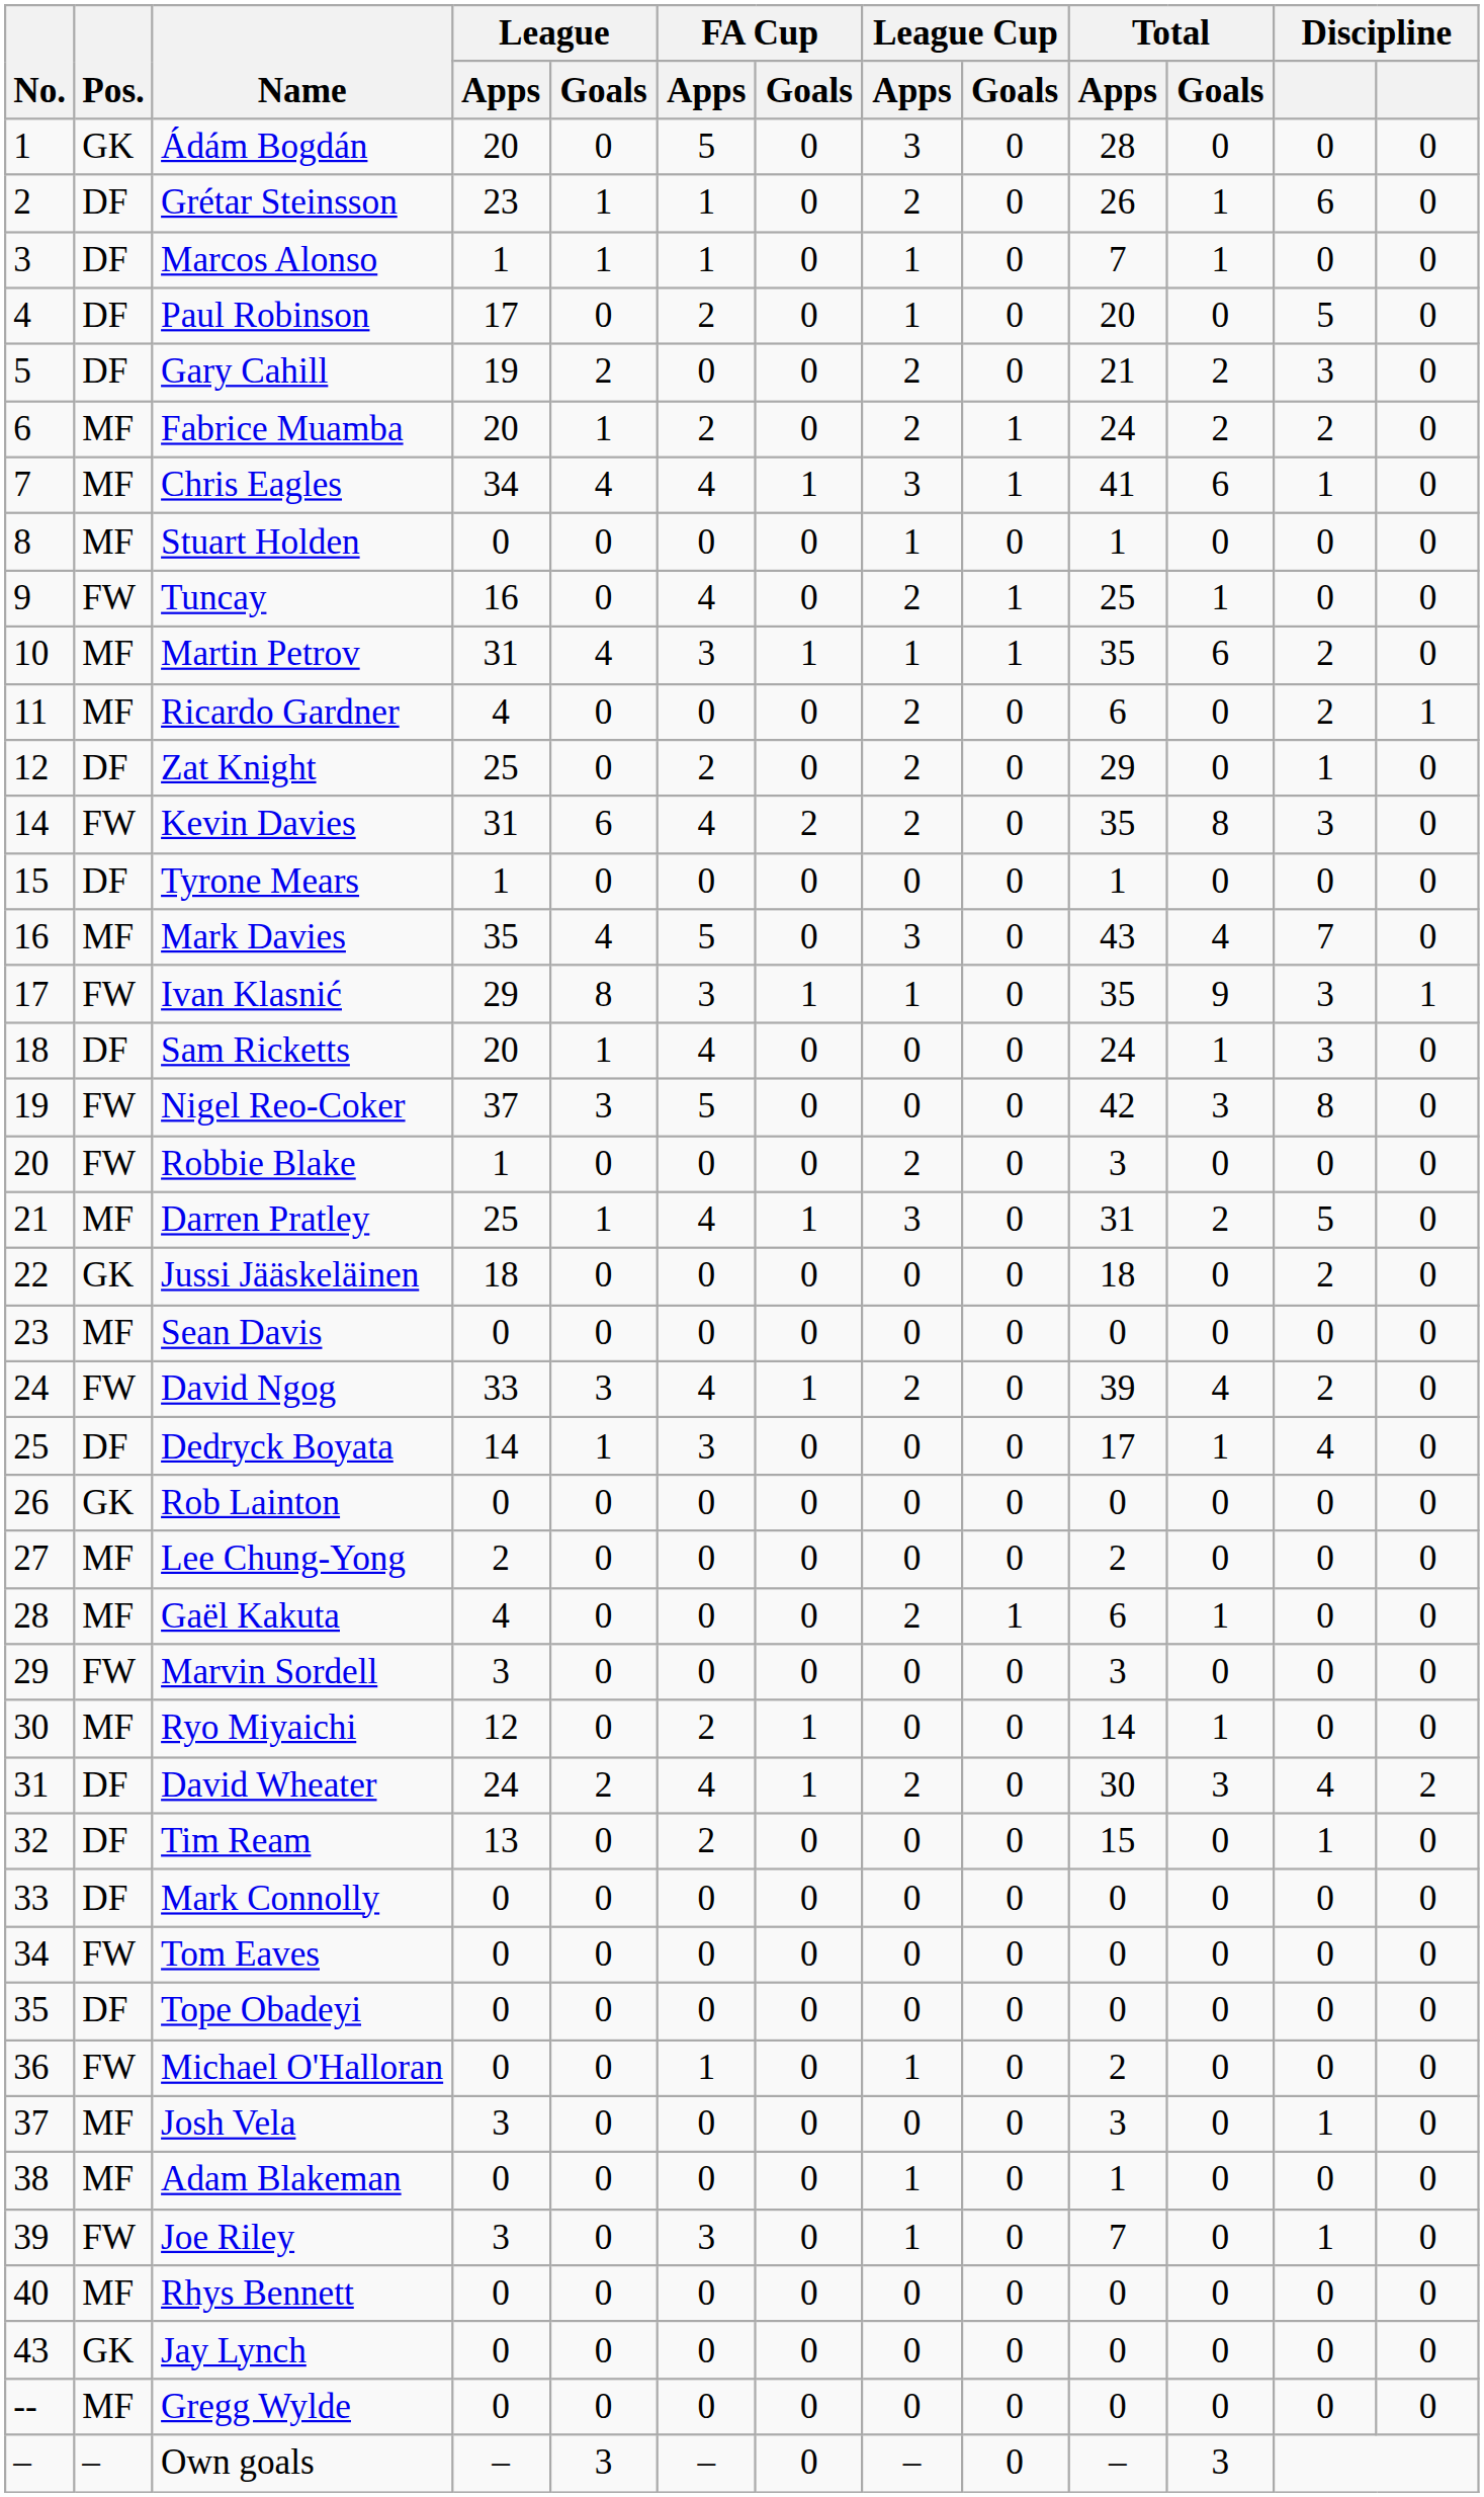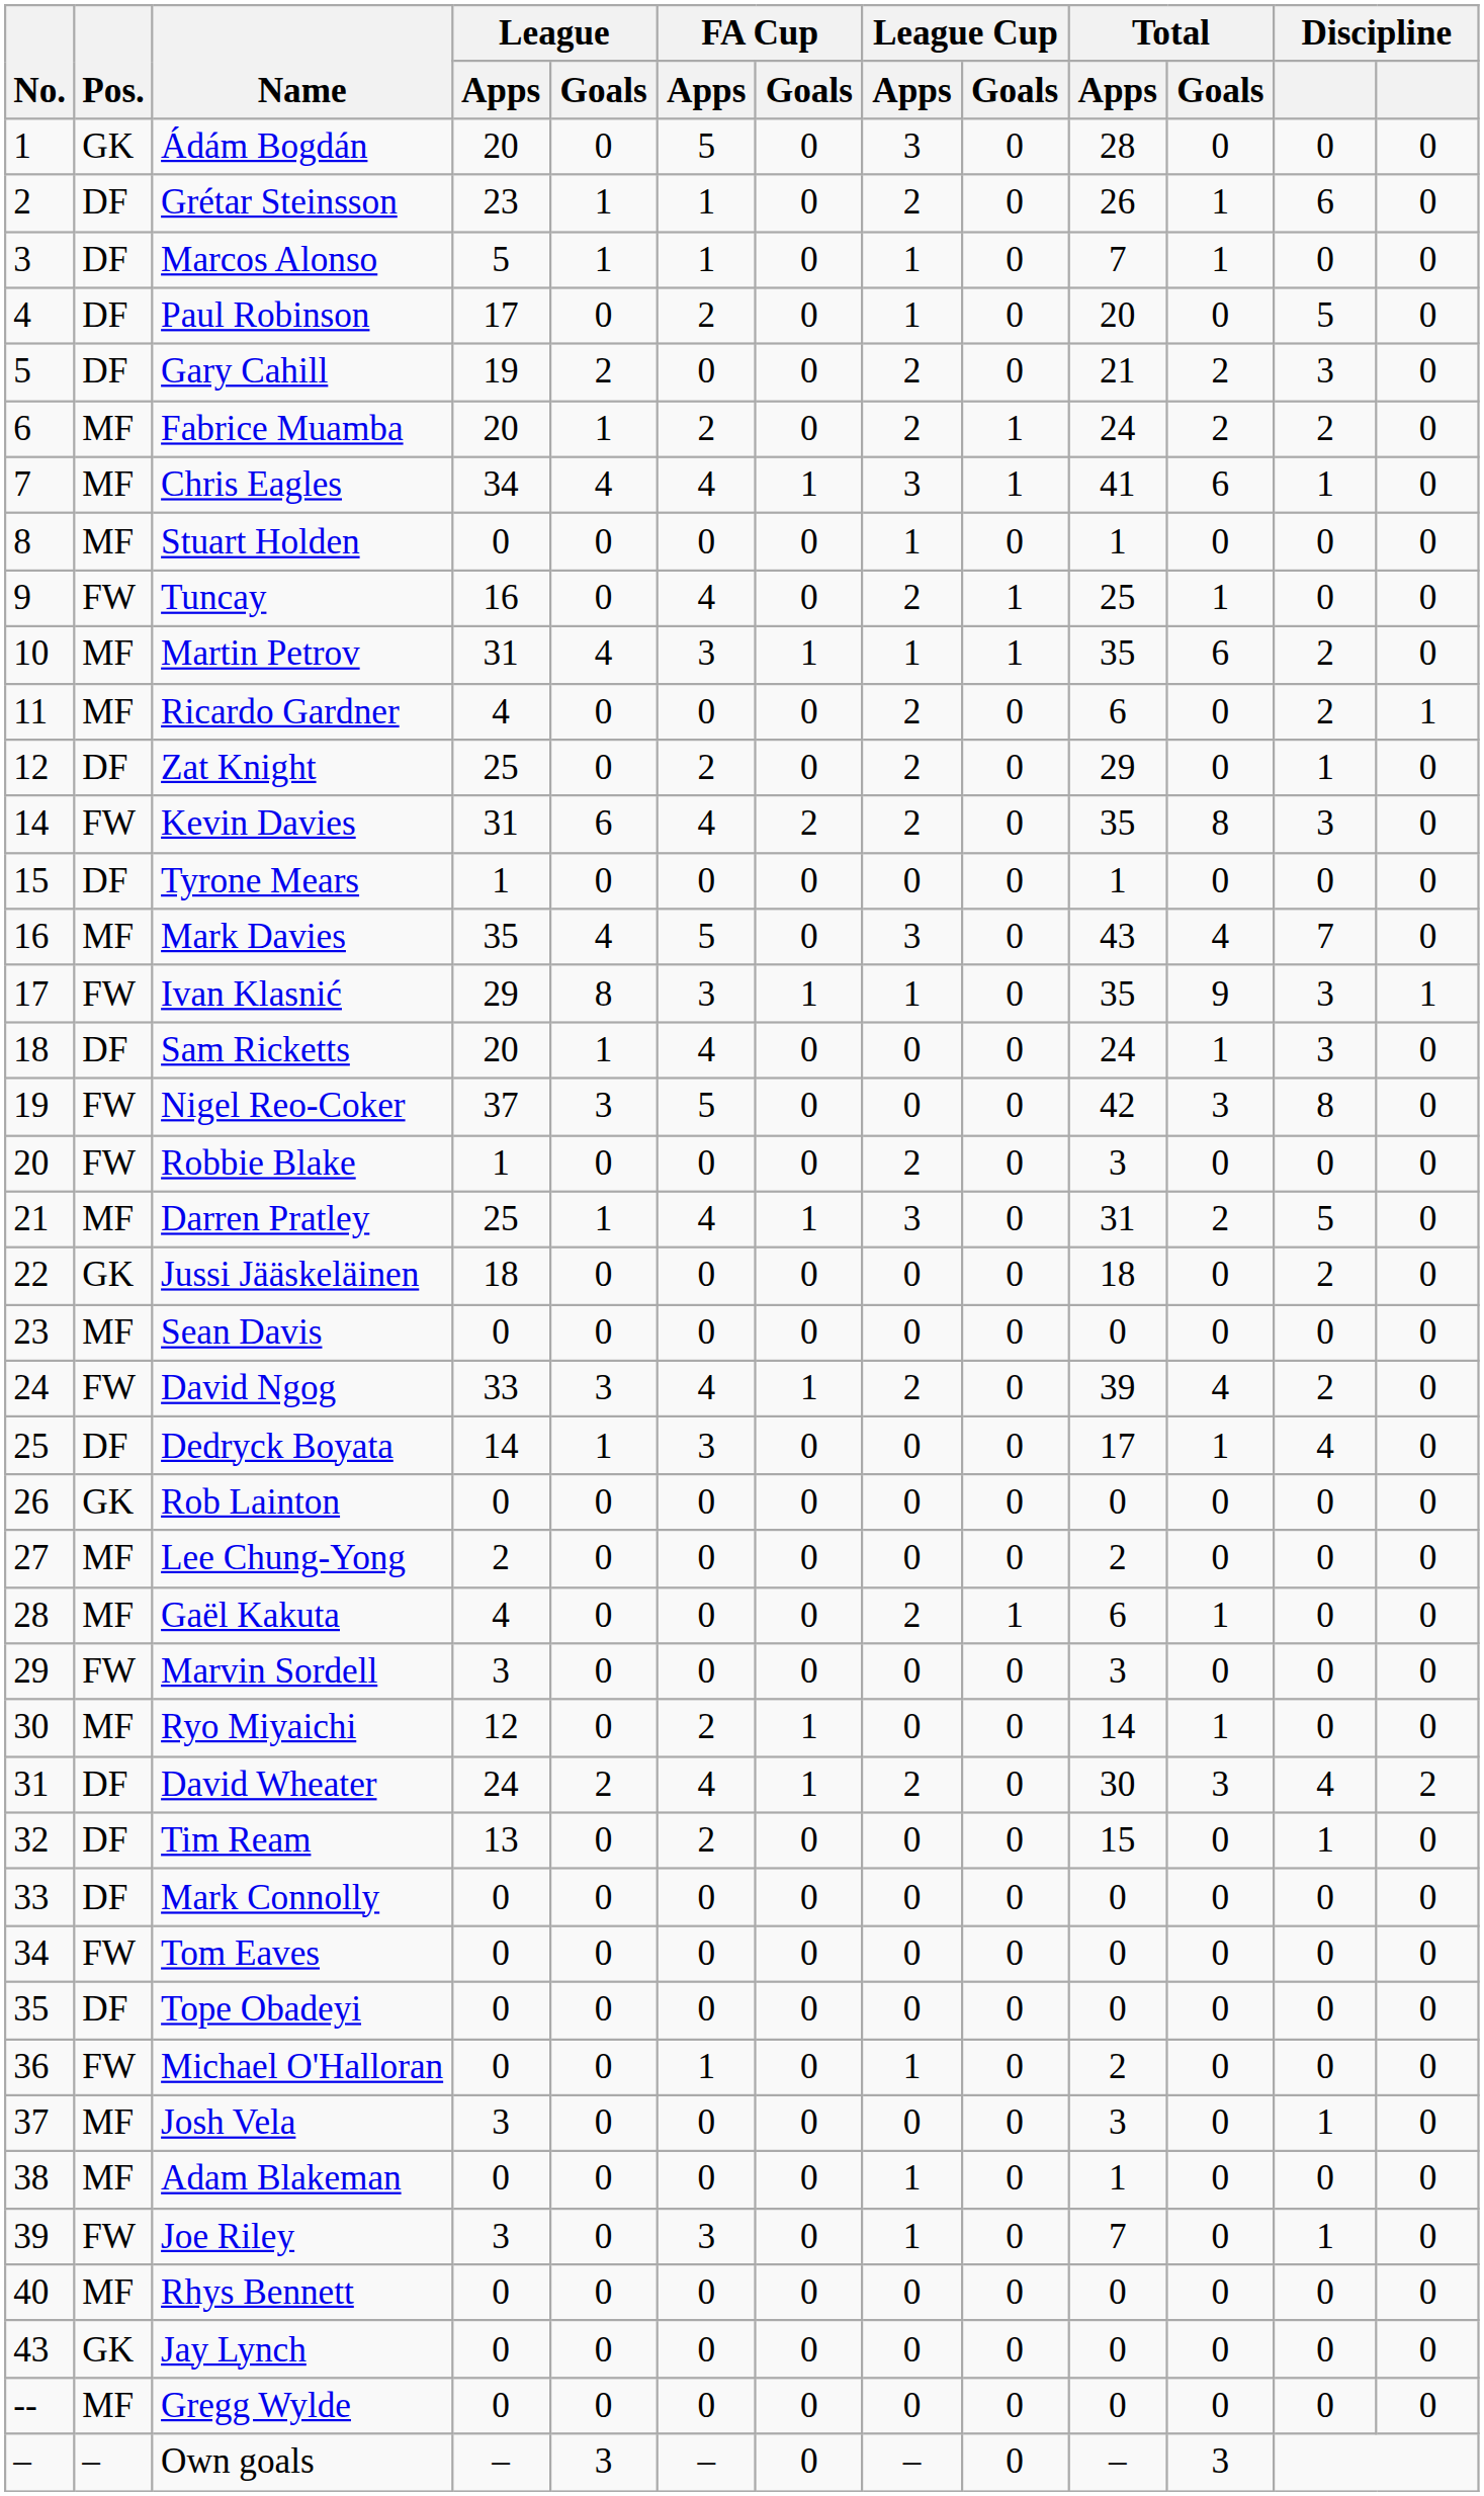Marcos Alonso | League / Apps: 1 -> 5
